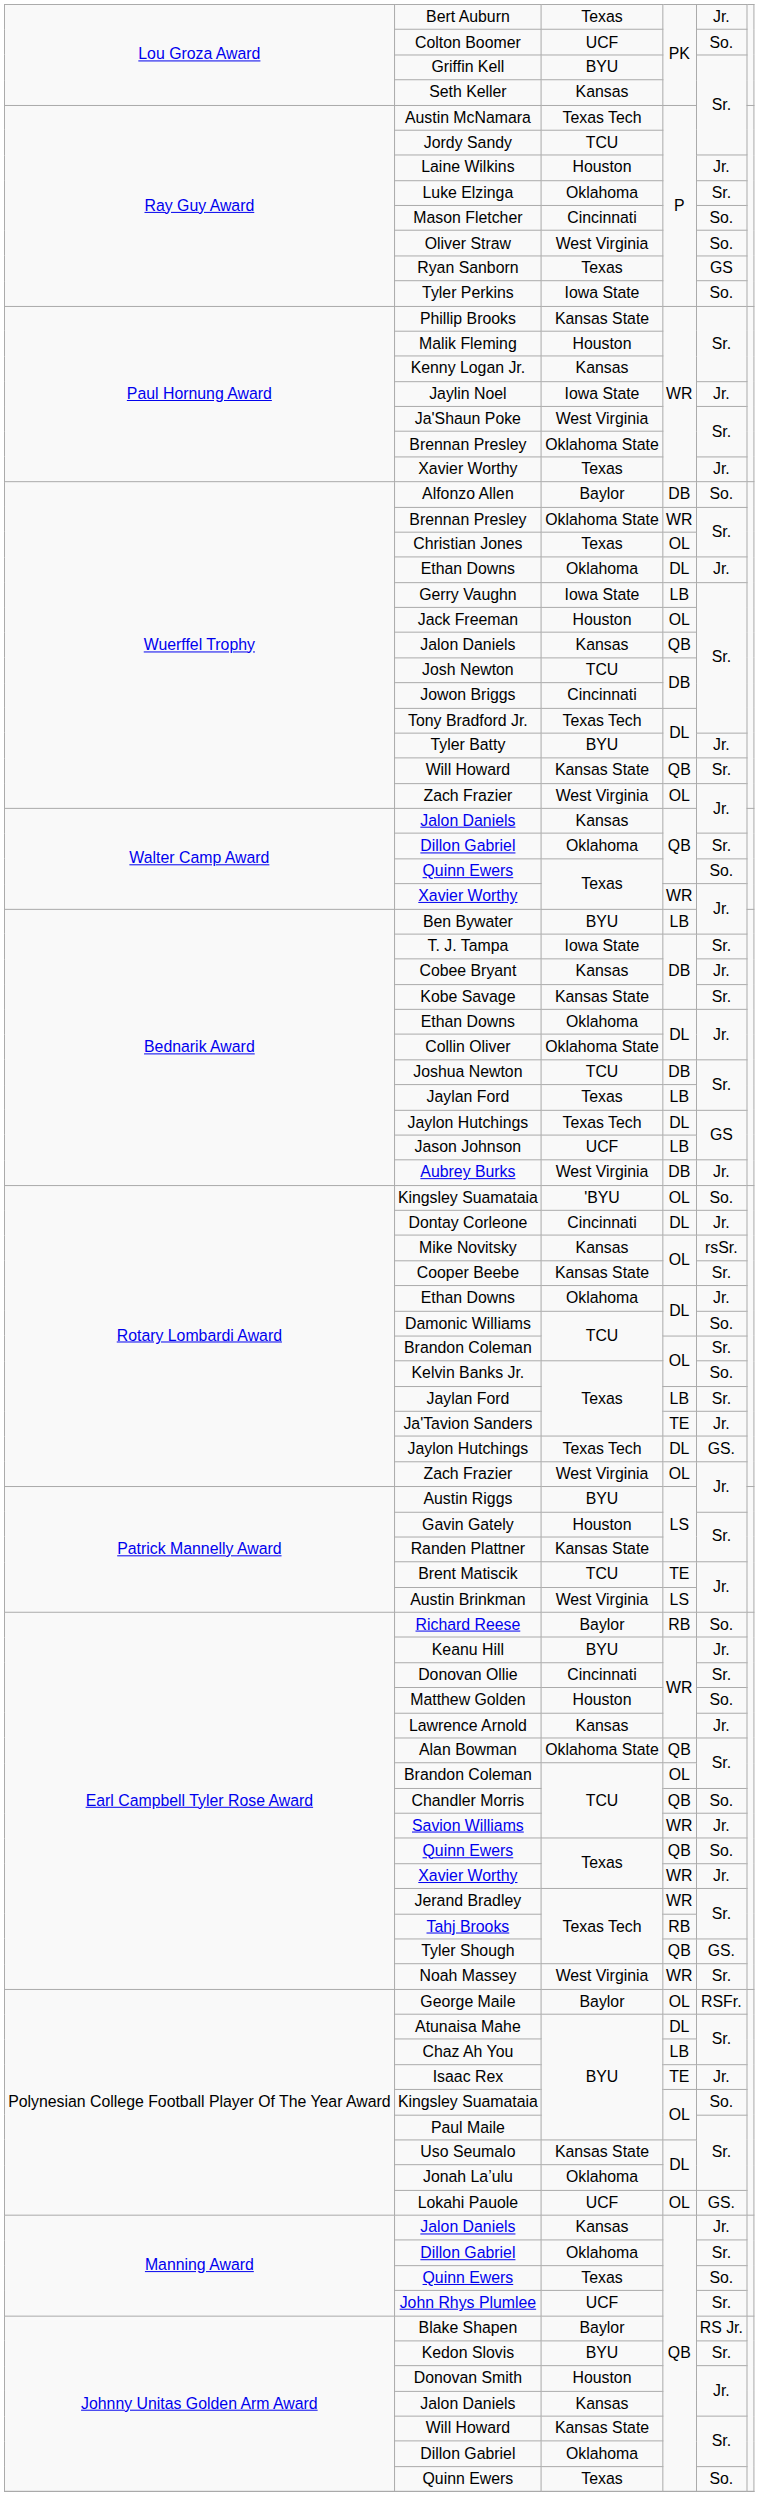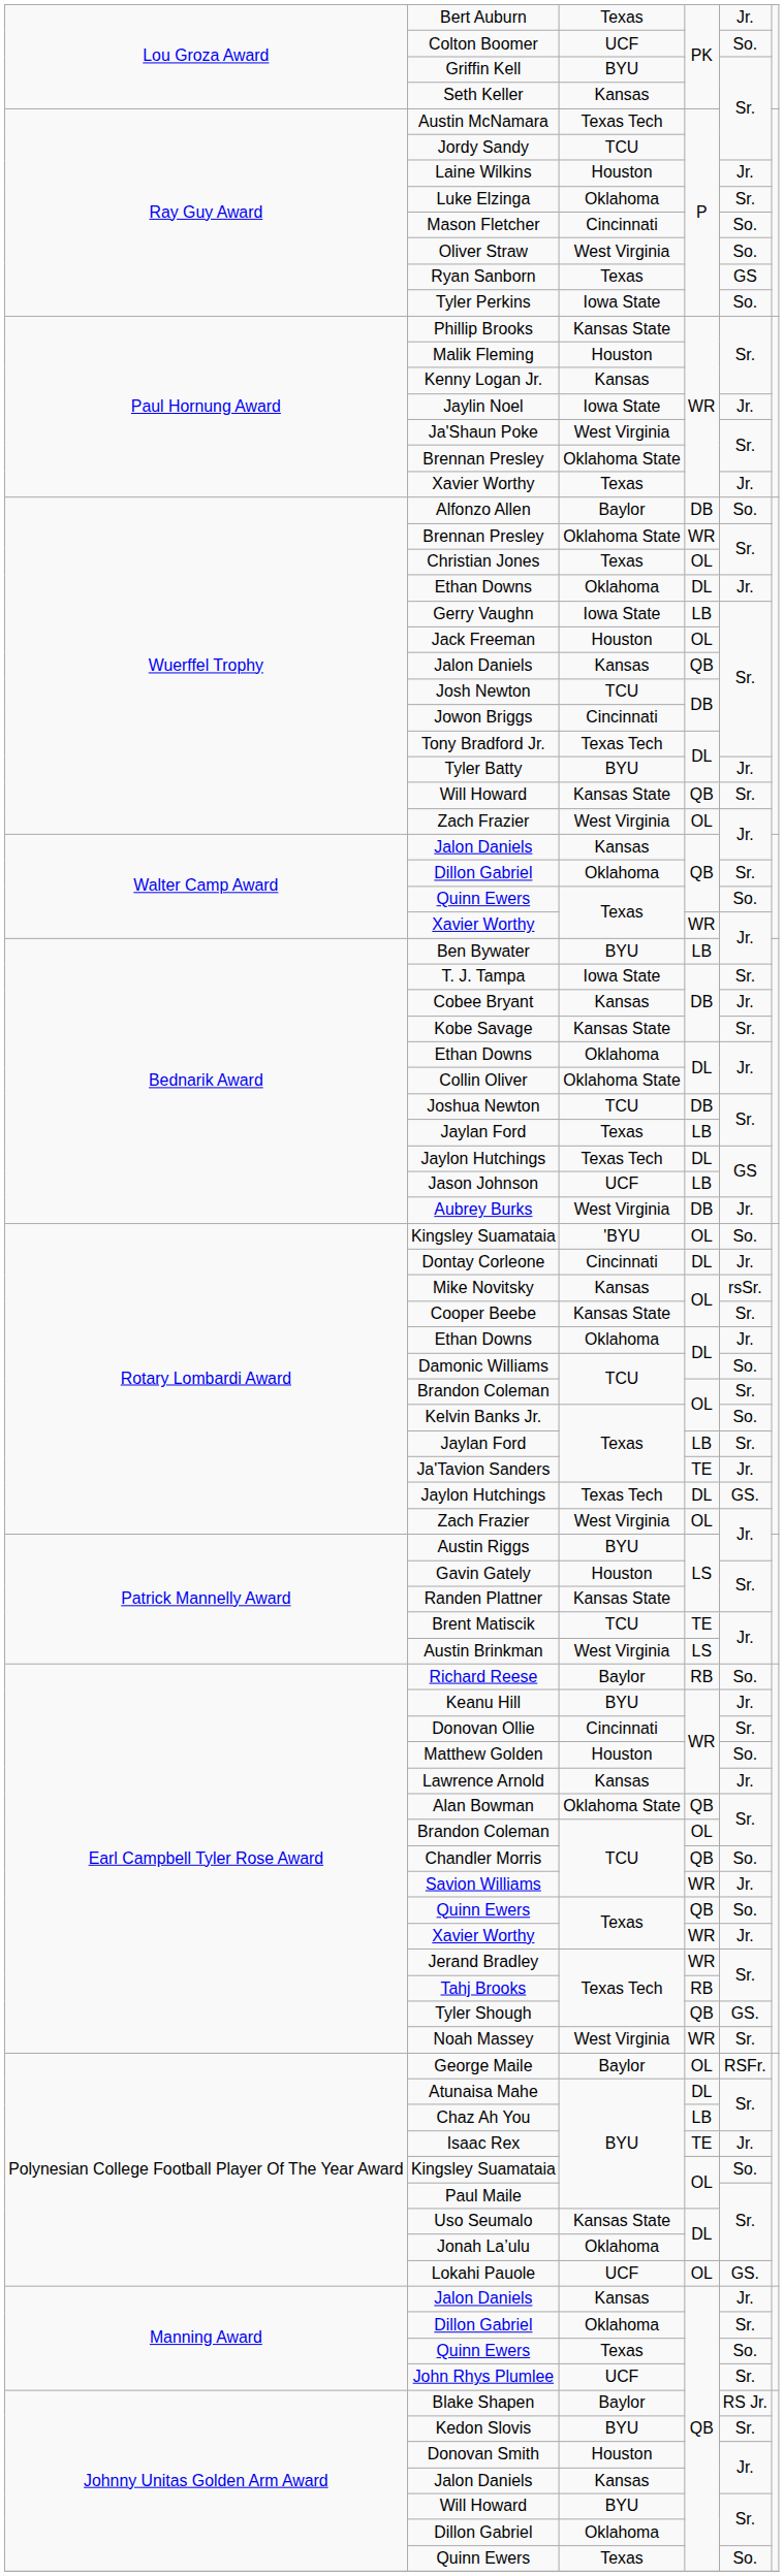Johnny Unitas Golden Arm Award / Will Howard | column 3: Kansas State -> BYU
